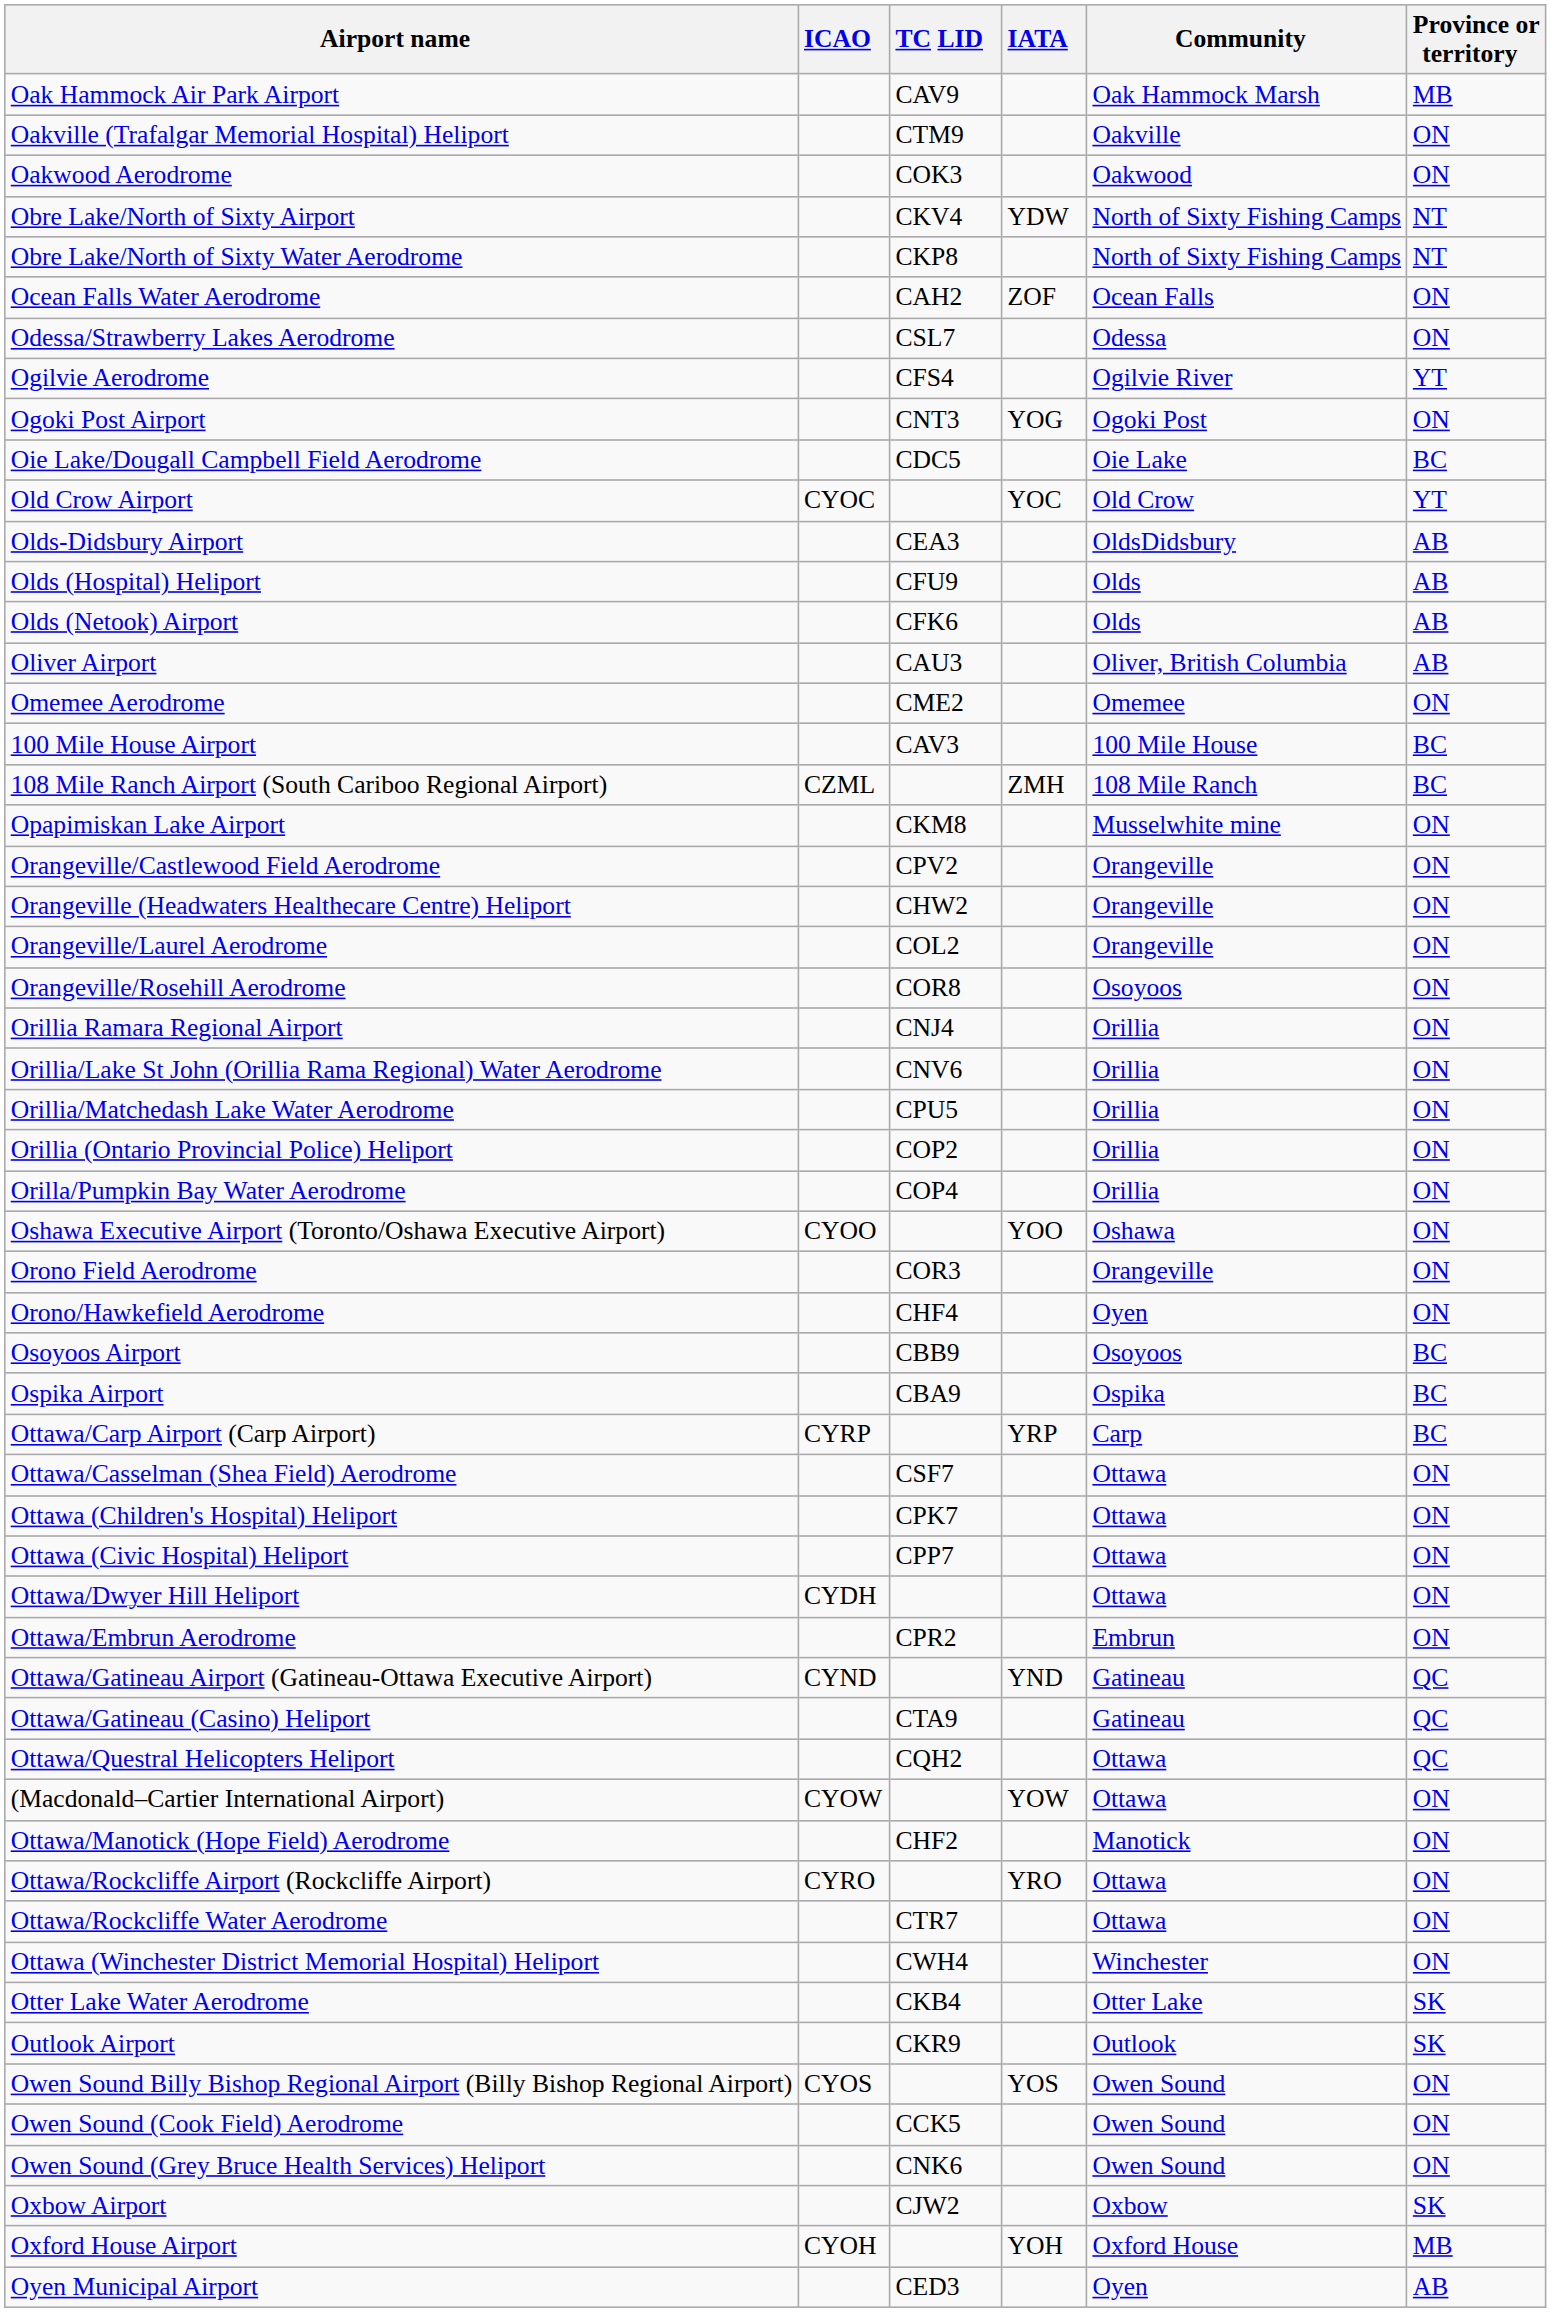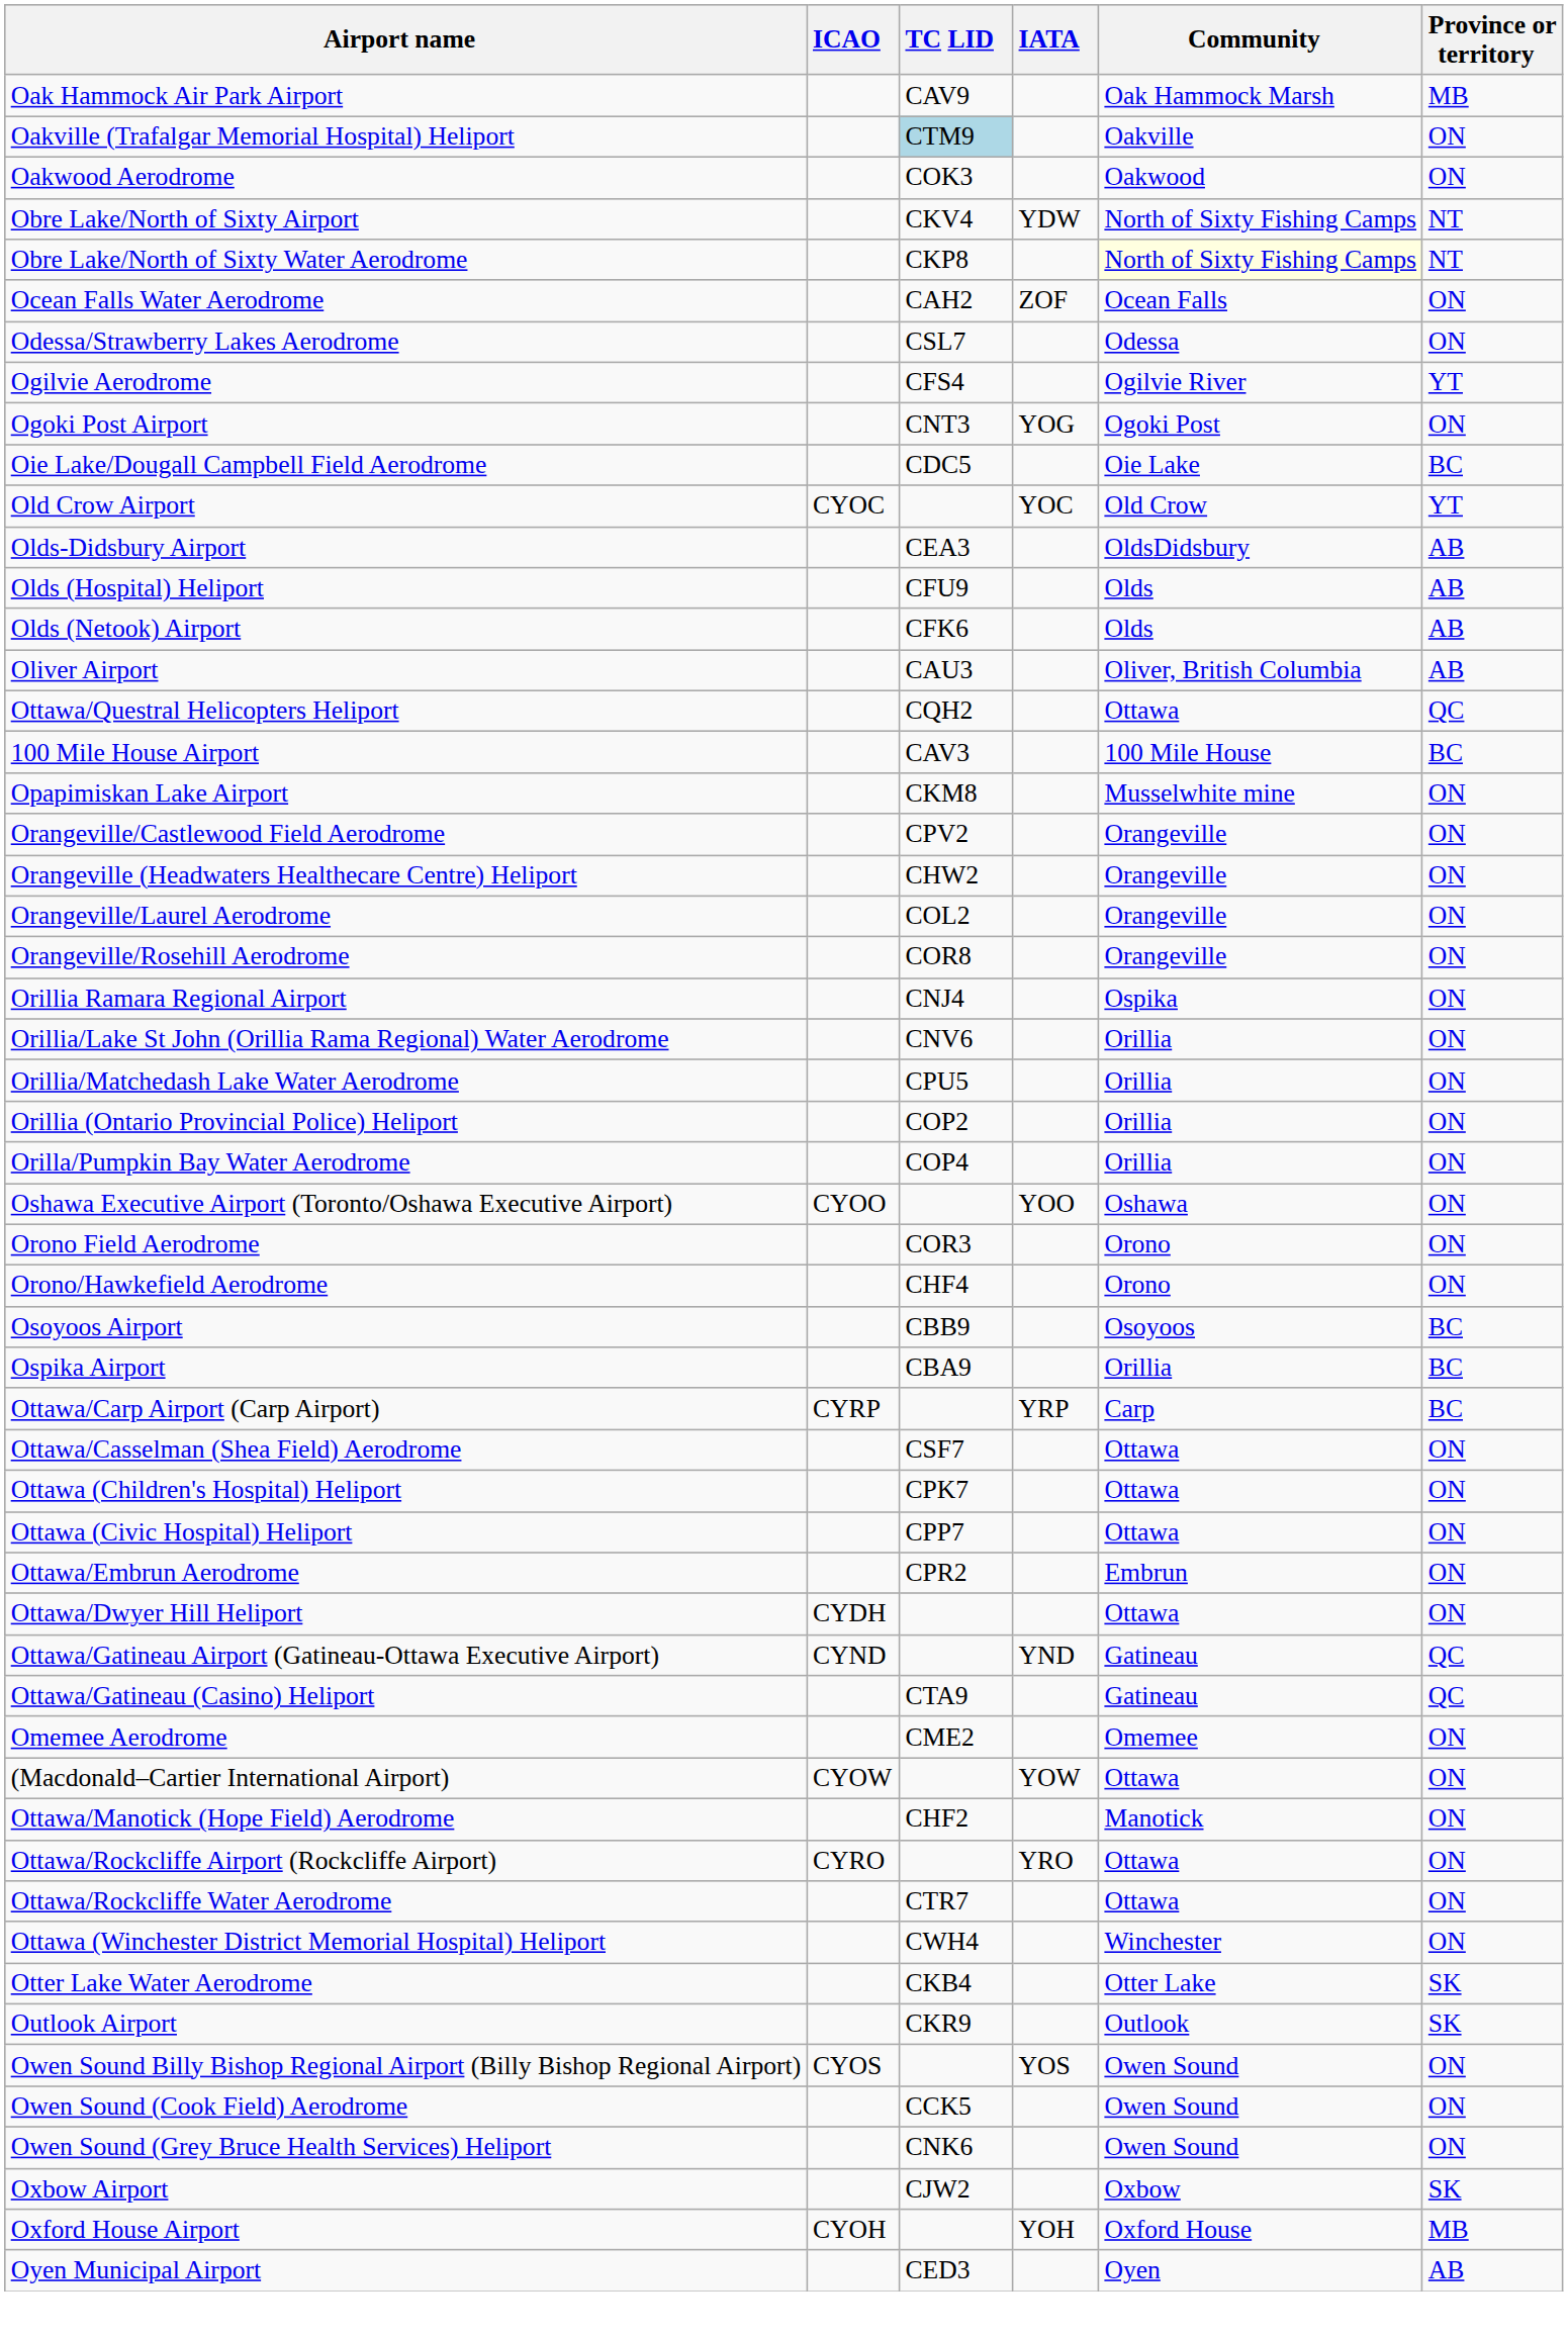Oakville (Trafalgar Memorial Hospital) Heliport | TC LID: no background -> lightblue background
Obre Lake/North of Sixty Water Aerodrome | Community: no background -> lightyellow background
rows swapped: Omemee Aerodrome <-> Ottawa/Questral Helicopters Heliport
- row: 108 Mile Ranch Airport (South Cariboo Regional Airport) | CZML | ZMH | 108 Mile Ranch | BC
Orangeville/Rosehill Aerodrome | Community: Osoyoos -> Orangeville
Orillia Ramara Regional Airport | Community: Orillia -> Ospika
Orono Field Aerodrome | Community: Orangeville -> Orono
Orono/Hawkefield Aerodrome | Community: Oyen -> Orono
Ospika Airport | Community: Ospika -> Orillia
rows swapped: Ottawa/Dwyer Hill Heliport <-> Ottawa/Embrun Aerodrome
